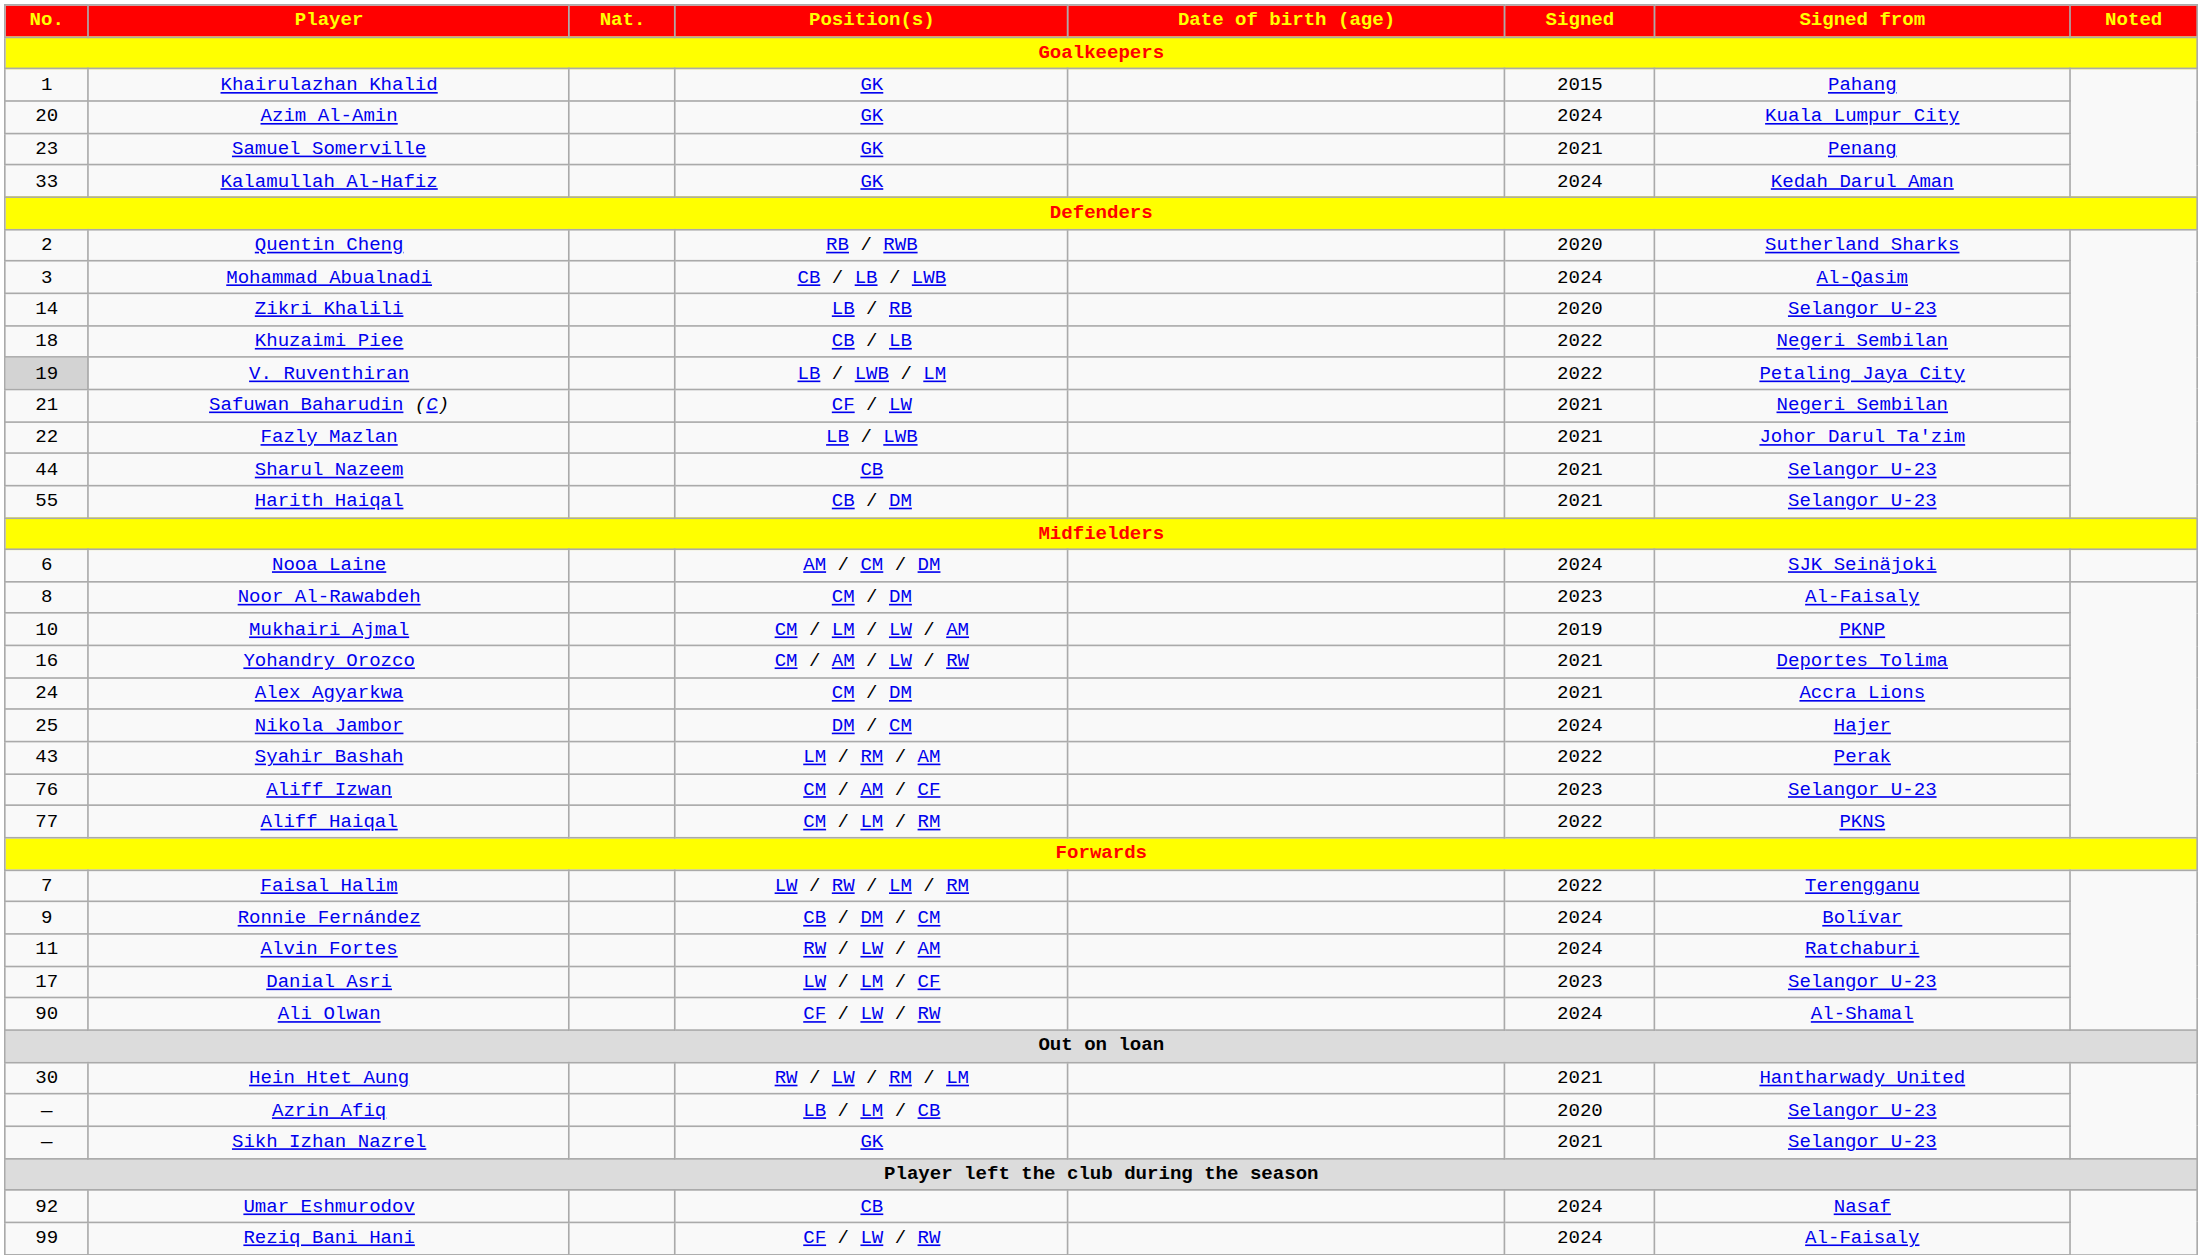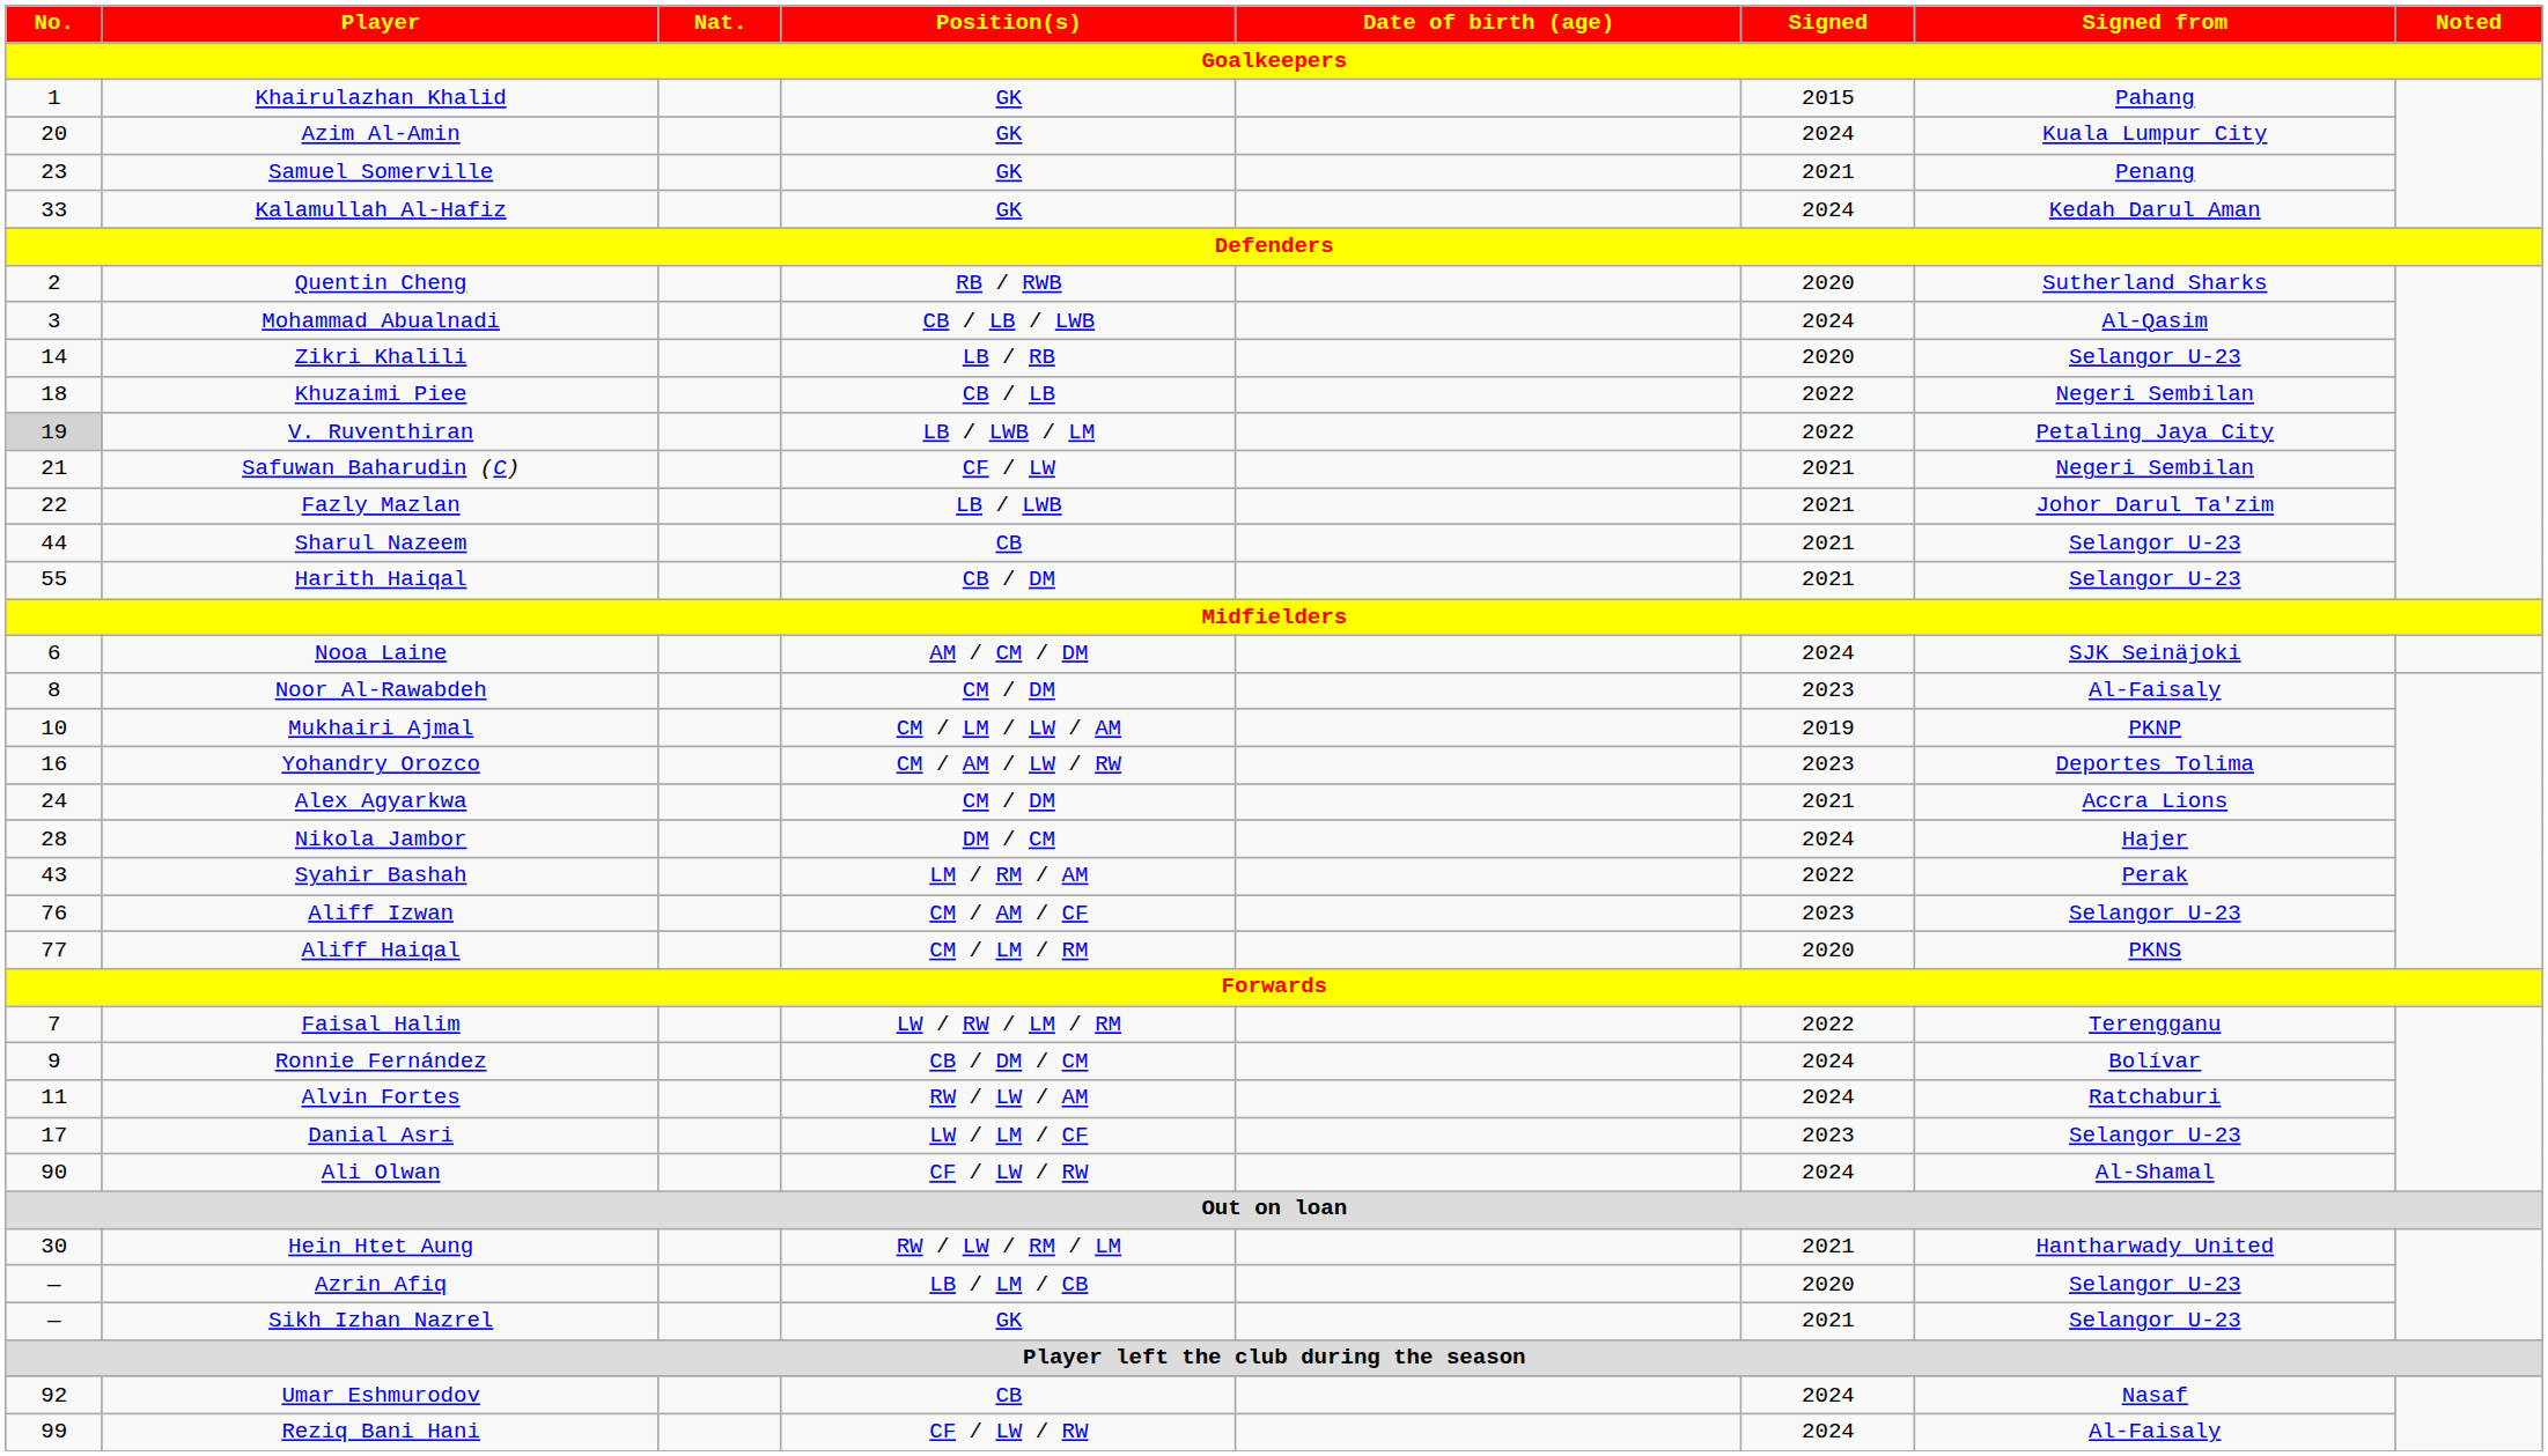Yohandry Orozco | Signed: 2021 -> 2023
Nikola Jambor | No.: 25 -> 28
Aliff Haiqal | Signed: 2022 -> 2020
